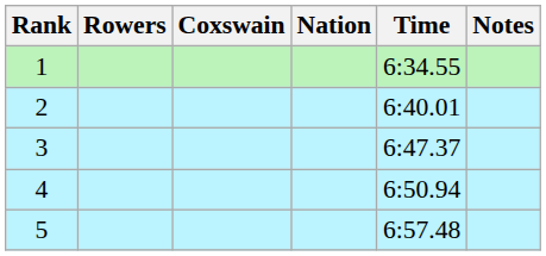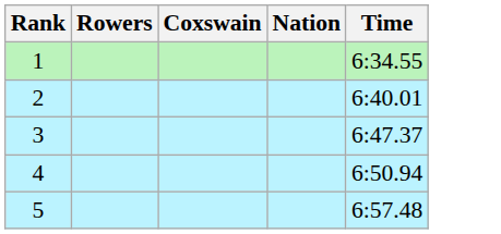- column: Notes
